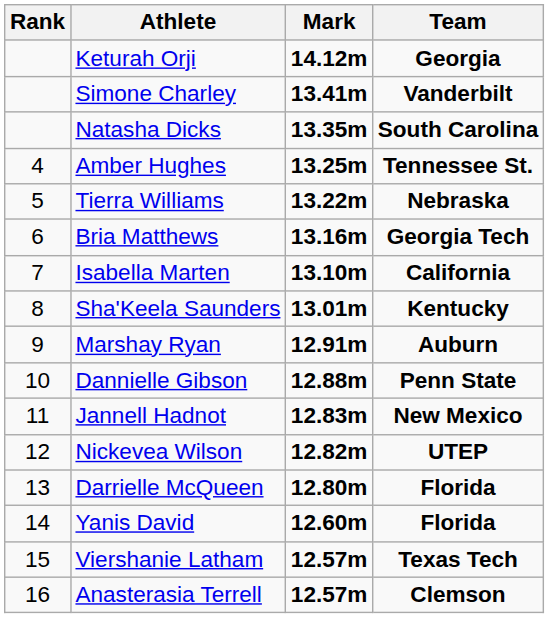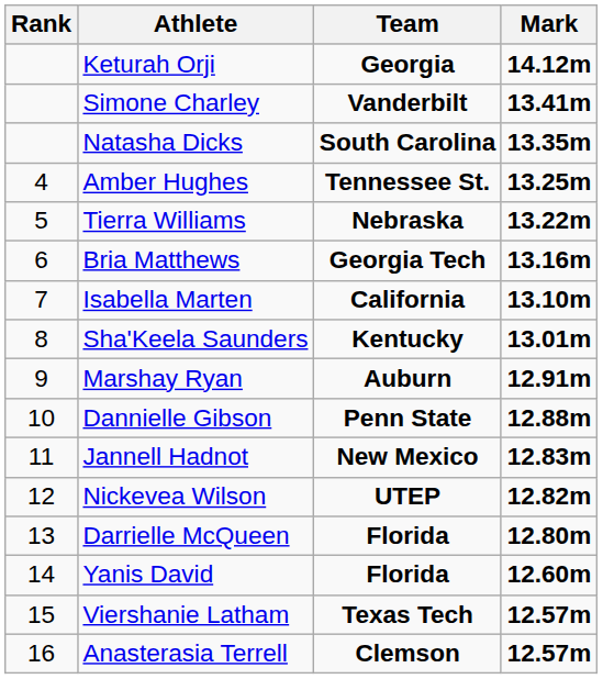columns swapped: Team <-> Mark
